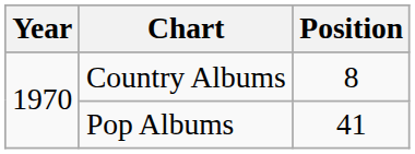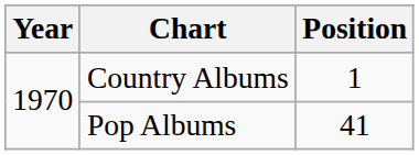Country Albums | Position: 8 -> 1
